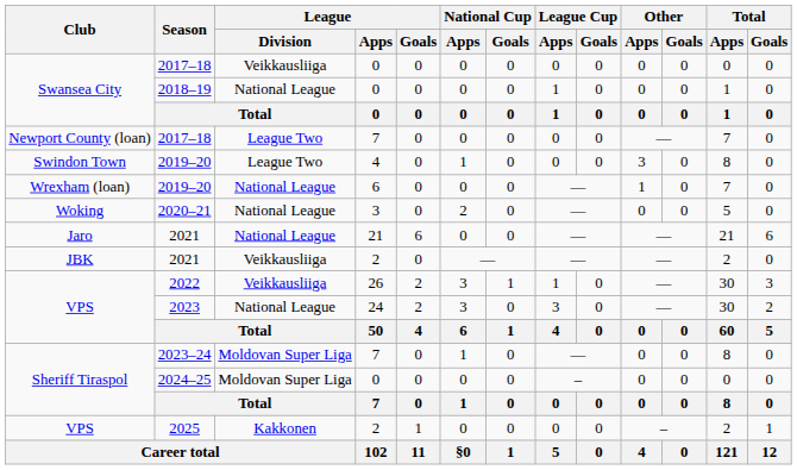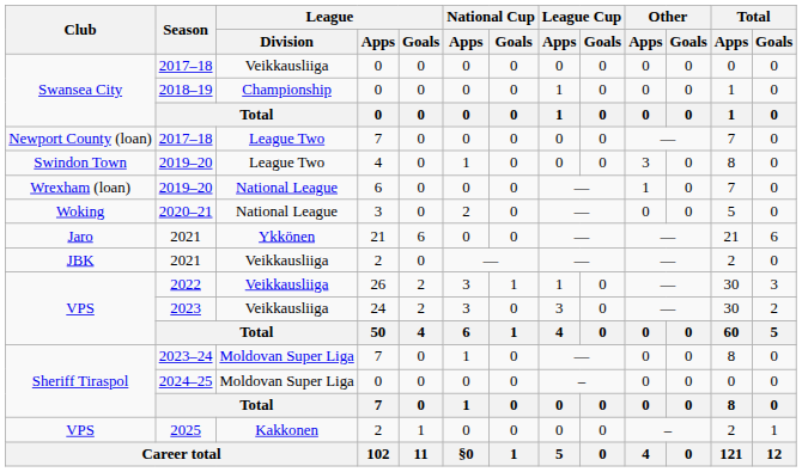2018–19 | League / Division: National League -> Championship
Jaro / 2021 | League / Division: National League -> Ykkönen
2023 | League / Division: National League -> Veikkausliiga
